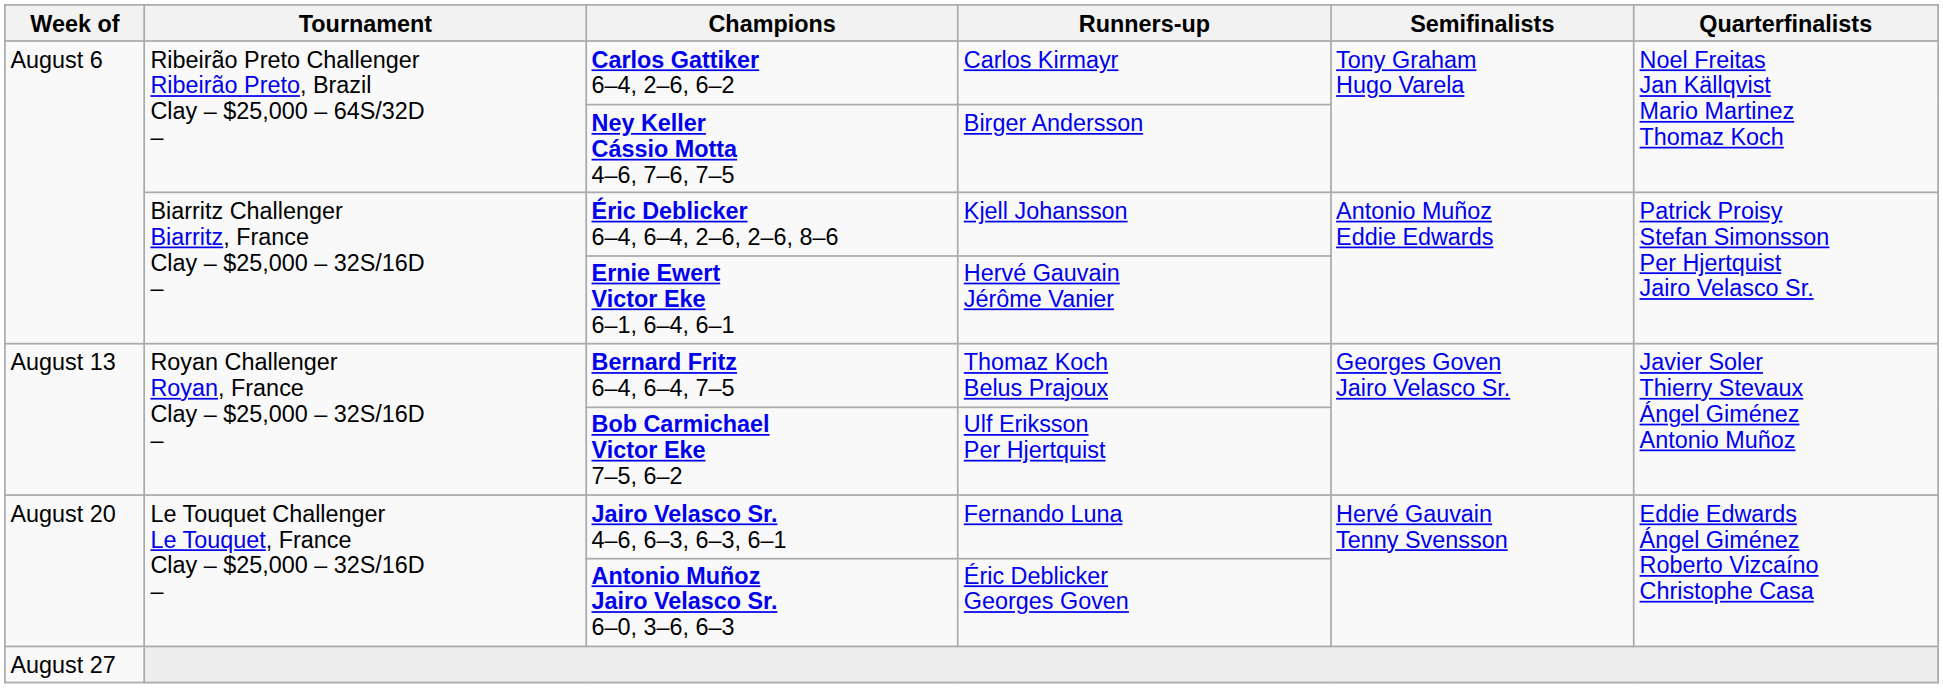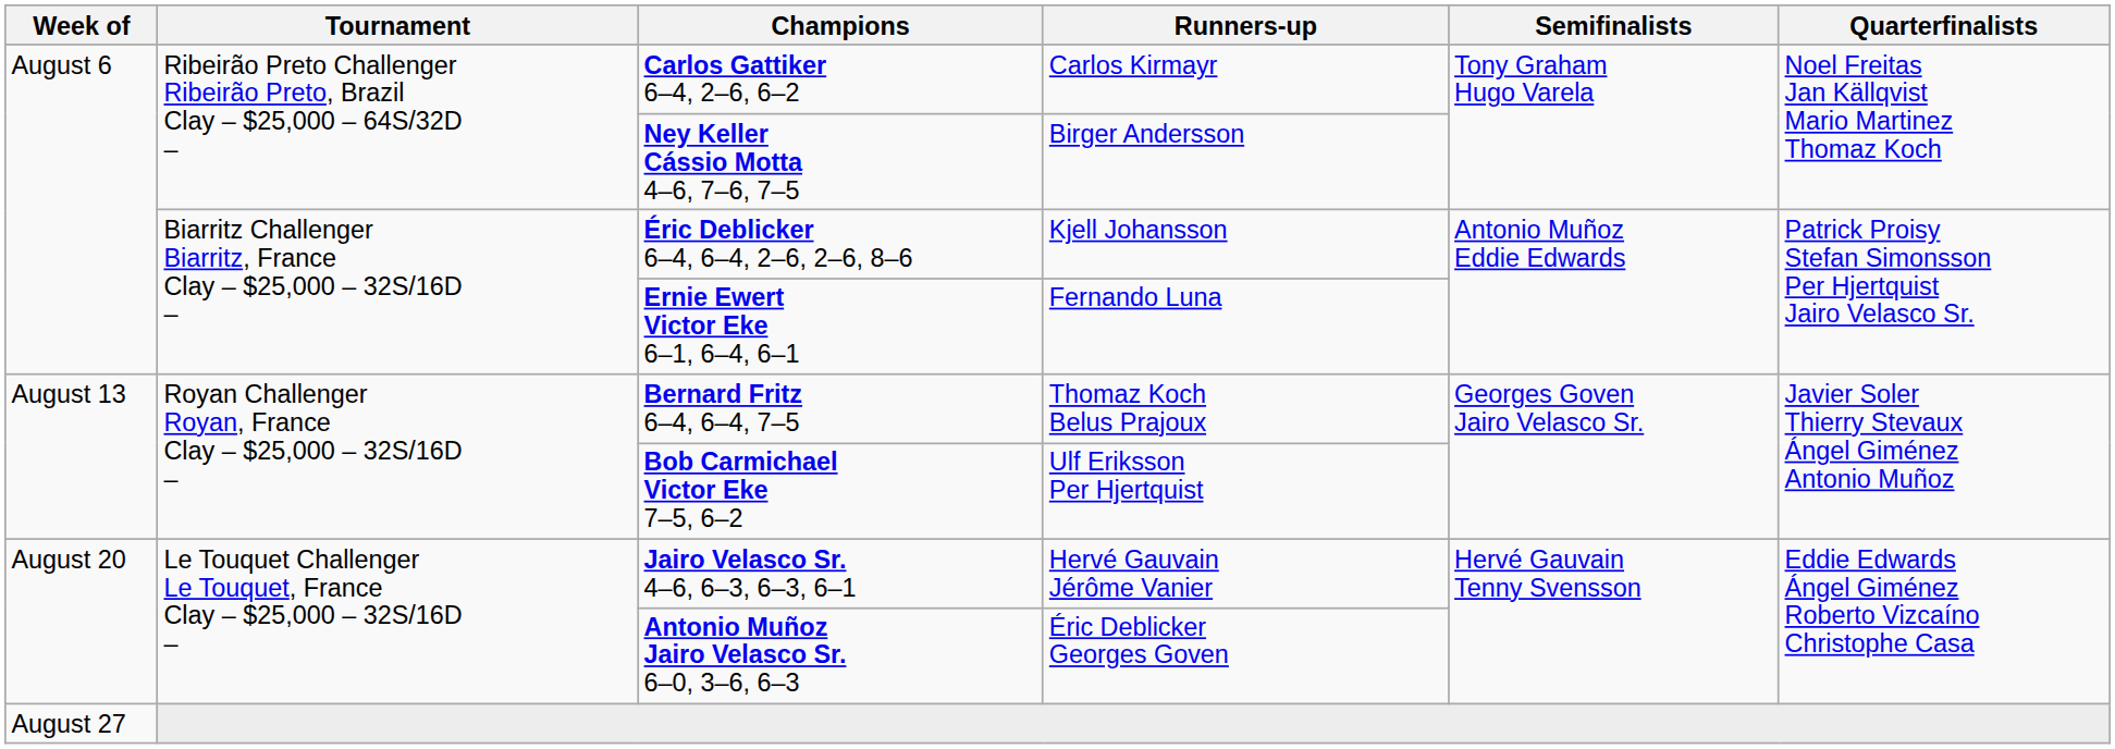Ernie Ewert Victor Eke 6–1, 6–4, 6–1 | Runners-up: Hervé Gauvain Jérôme Vanier -> Fernando Luna
Jairo Velasco Sr. 4–6, 6–3, 6–3, 6–1 | Runners-up: Fernando Luna -> Hervé Gauvain Jérôme Vanier
